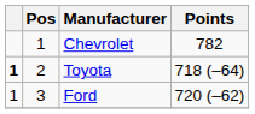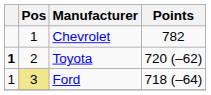Toyota | Points: 718 (–64) -> 720 (–62)
Ford | Pos: no background -> khaki background
Ford | Points: 720 (–62) -> 718 (–64)
